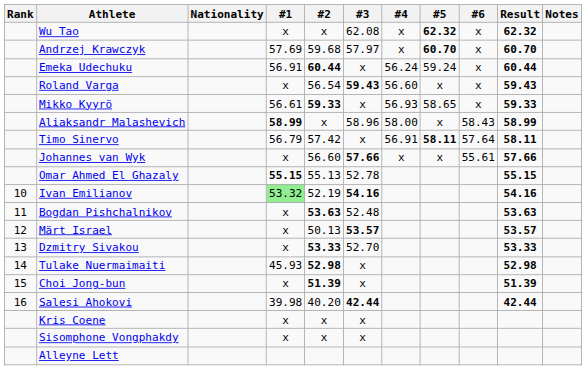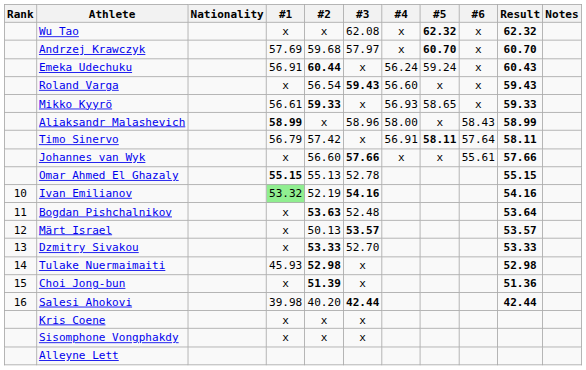Emeka Udechuku | Result: 60.44 -> 60.43
Bogdan Pishchalnikov | Result: 53.63 -> 53.64
Choi Jong-bun | Result: 51.39 -> 51.36
